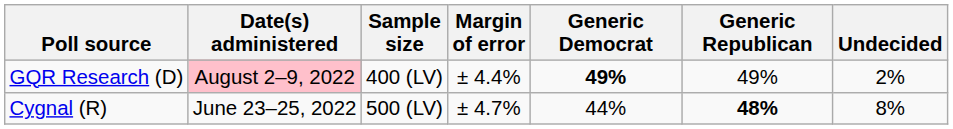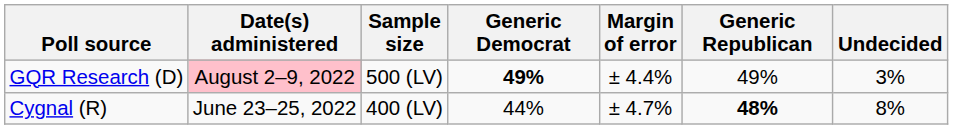columns swapped: Margin of error <-> Generic Democrat
GQR Research (D) | Sample size: 400 (LV) -> 500 (LV)
GQR Research (D) | Undecided: 2% -> 3%
Cygnal (R) | Sample size: 500 (LV) -> 400 (LV)
